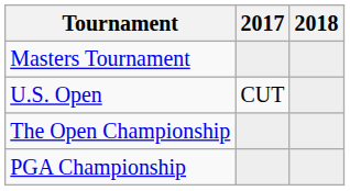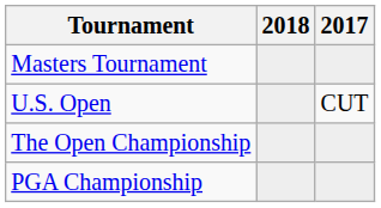columns swapped: 2017 <-> 2018
